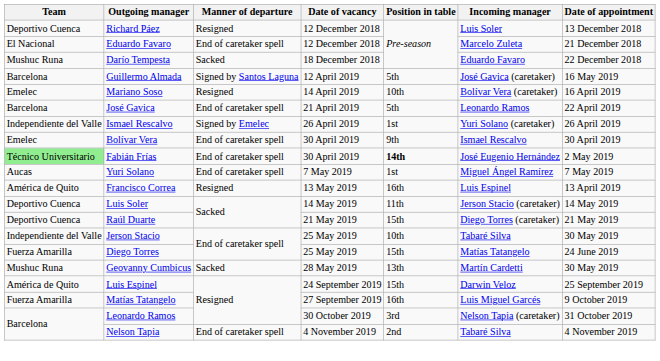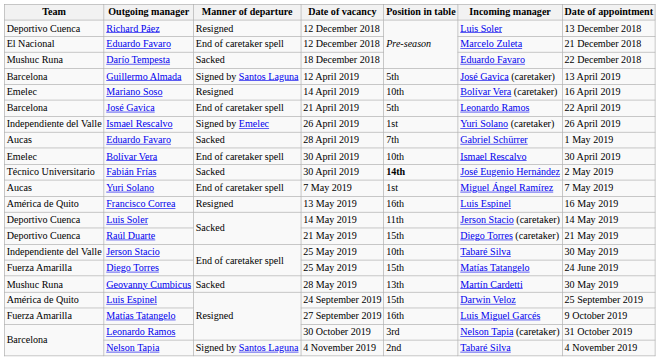Guillermo Almada | Date of appointment: 16 May 2019 -> 13 April 2019
+ row: Aucas | Eduardo Favaro | Sacked | 28 April 2019 | 7th | Gabriel Schürrer | 1 May 2019
Bolívar Vera | Position in table: 9th -> 10th
Fabián Frías | Team: lightgreen background -> no background
Fabián Frías | Manner of departure: End of caretaker spell -> Sacked
Francisco Correa | Date of appointment: 13 April 2019 -> 16 May 2019
Nelson Tapia | Manner of departure: End of caretaker spell -> Signed by Santos Laguna
